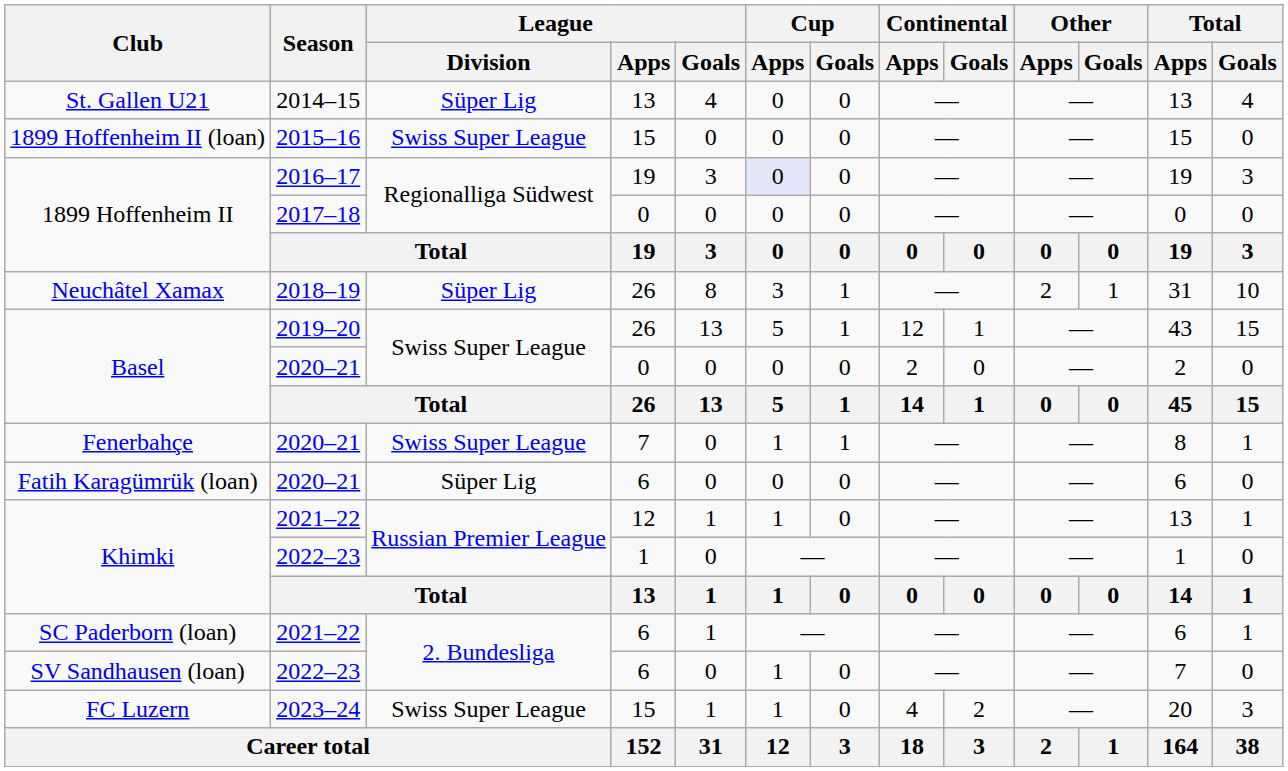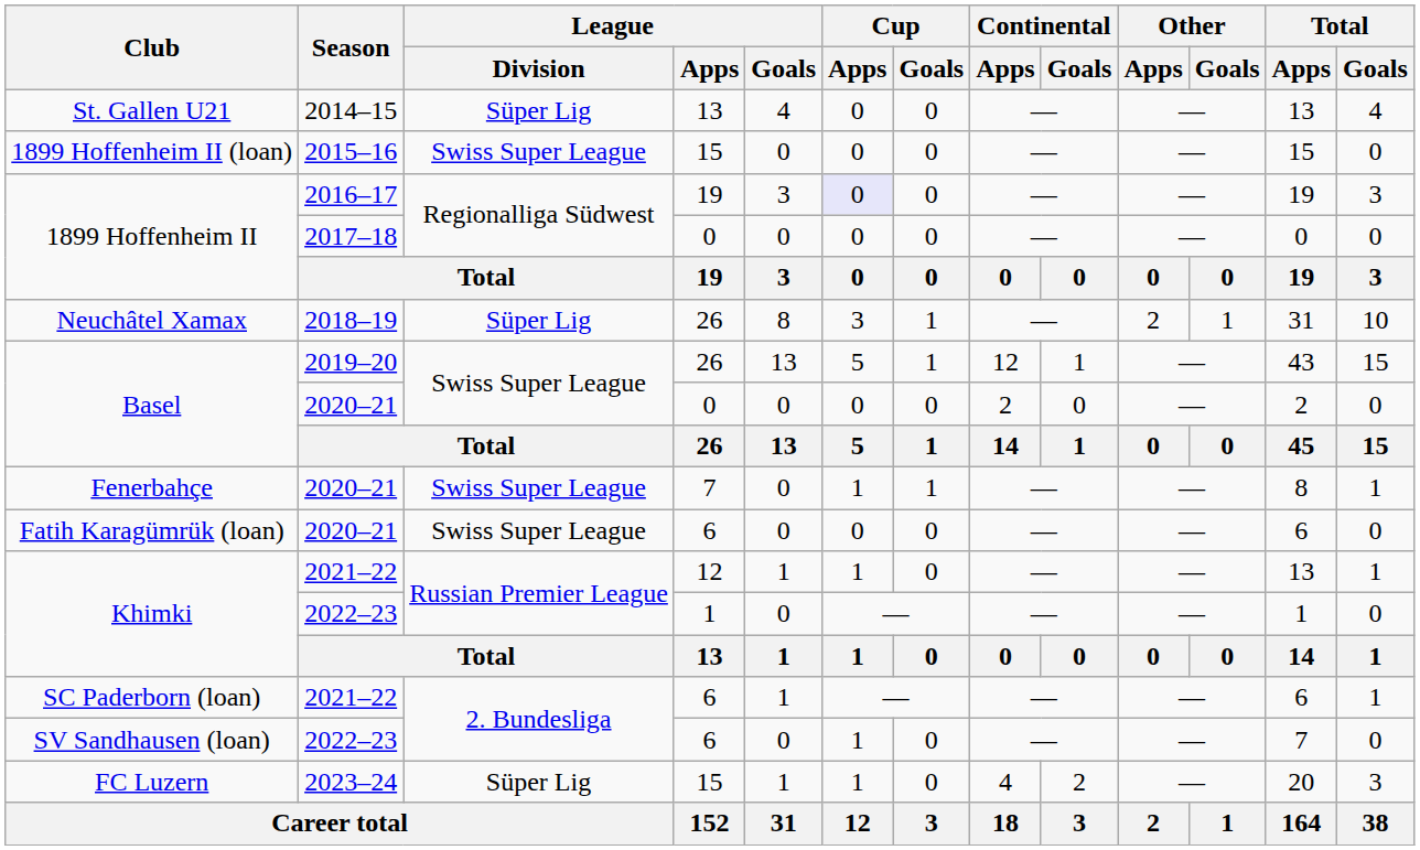Fatih Karagümrük (loan) | League / Division: Süper Lig -> Swiss Super League
FC Luzern | League / Division: Swiss Super League -> Süper Lig
